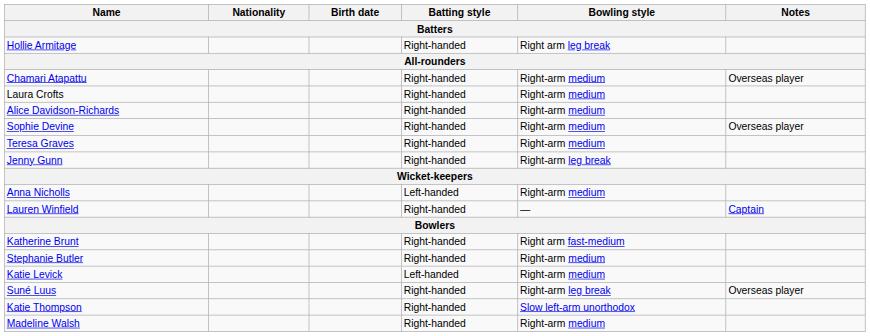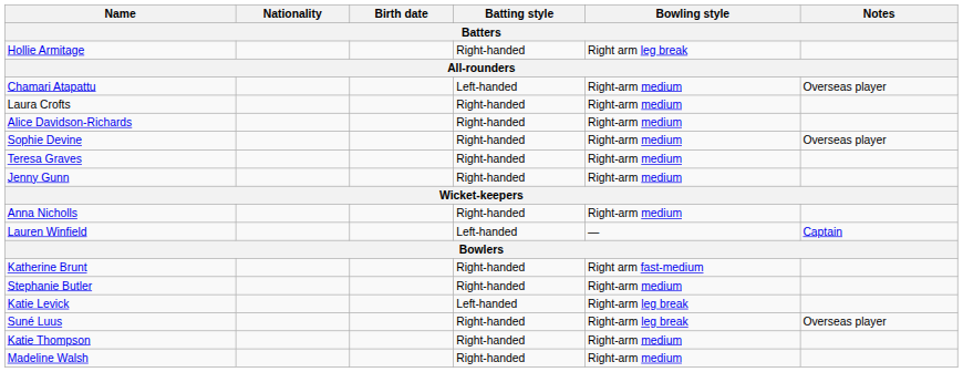Chamari Atapattu | Batting style: Right-handed -> Left-handed
Jenny Gunn | Bowling style: Right-arm leg break -> Right-arm medium
Anna Nicholls | Batting style: Left-handed -> Right-handed
Lauren Winfield | Batting style: Right-handed -> Left-handed
Katie Levick | Bowling style: Right-arm medium -> Right-arm leg break
Katie Thompson | Bowling style: Slow left-arm unorthodox -> Right-arm medium
